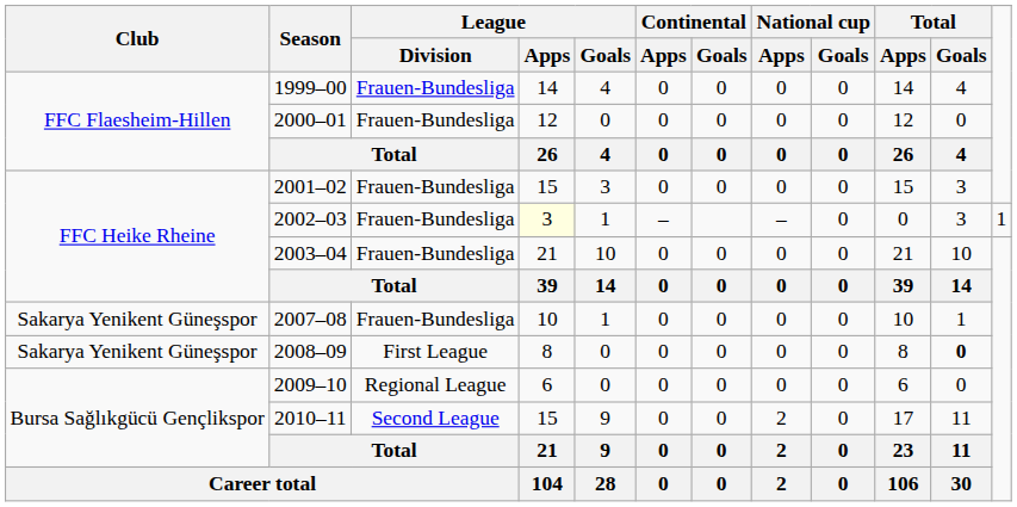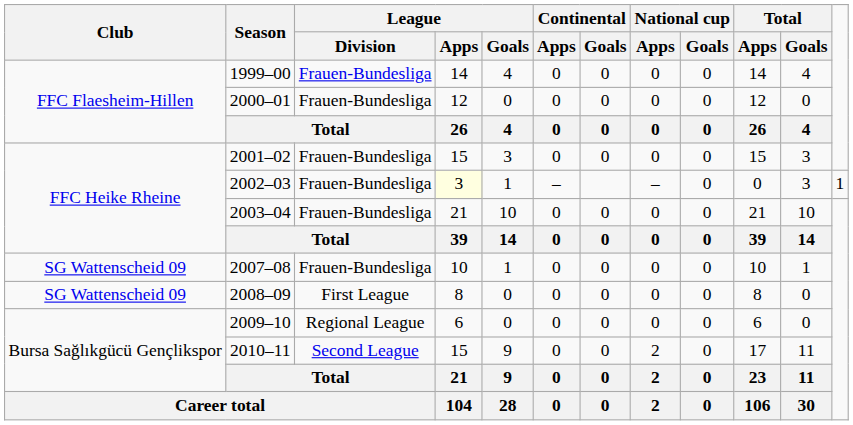2007–08 | Club: Sakarya Yenikent Güneşspor -> SG Wattenscheid 09
2008–09 | Club: Sakarya Yenikent Güneşspor -> SG Wattenscheid 09
2008–09 | Total / Goals: bold -> normal
